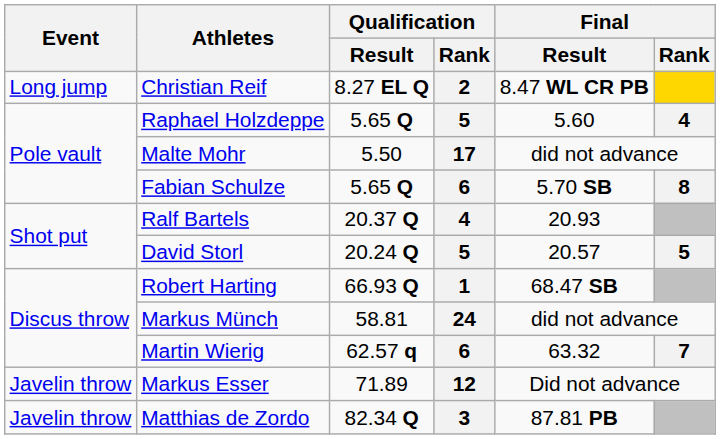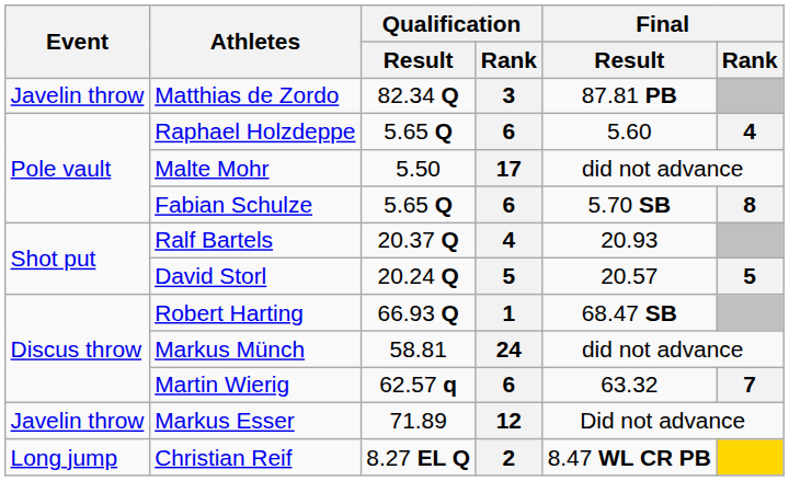rows swapped: Christian Reif <-> Matthias de Zordo
Raphael Holzdeppe | Qualification / Rank: 5 -> 6
